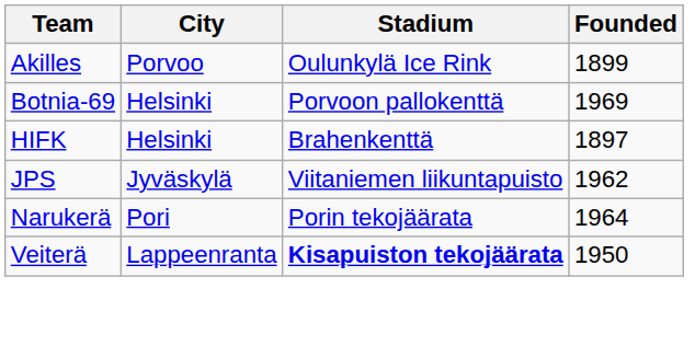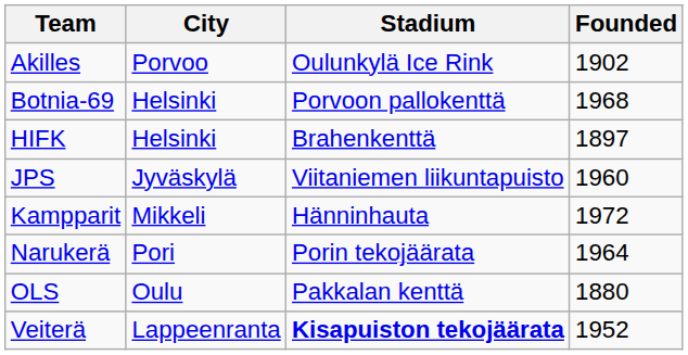Akilles | Founded: 1899 -> 1902
Botnia-69 | Founded: 1969 -> 1968
JPS | Founded: 1962 -> 1960
+ row: Kampparit | Mikkeli | Hänninhauta | 1972
+ row: OLS | Oulu | Pakkalan kenttä | 1880
Veiterä | Founded: 1950 -> 1952
